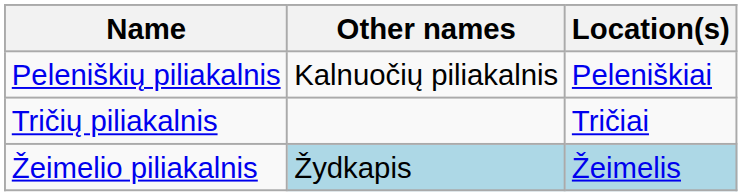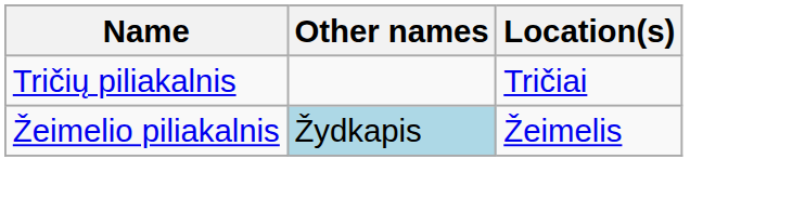- row: Peleniškių piliakalnis | Kalnuočių piliakalnis | Peleniškiai
Žeimelio piliakalnis | Location(s): lightblue background -> no background
